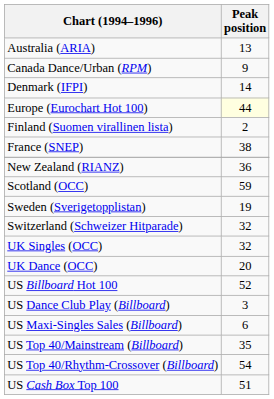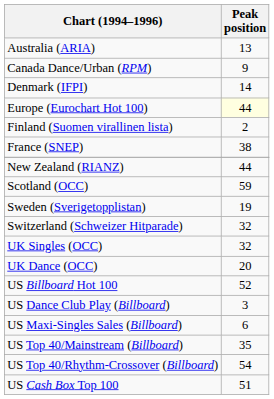New Zealand (RIANZ) | Peak position: 36 -> 44
